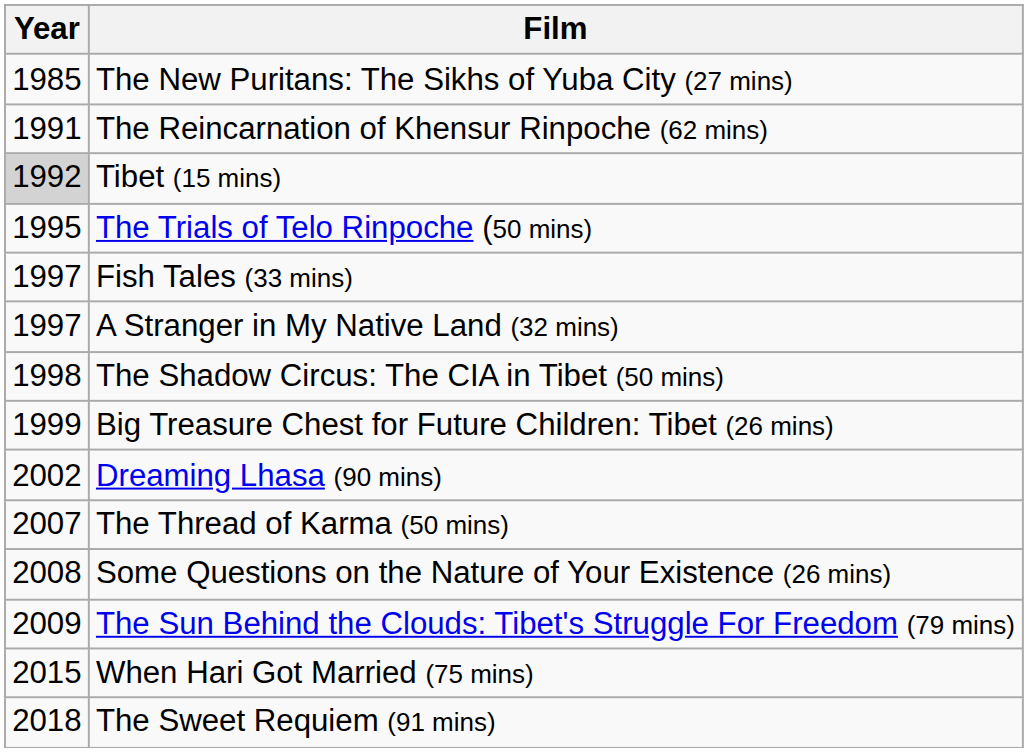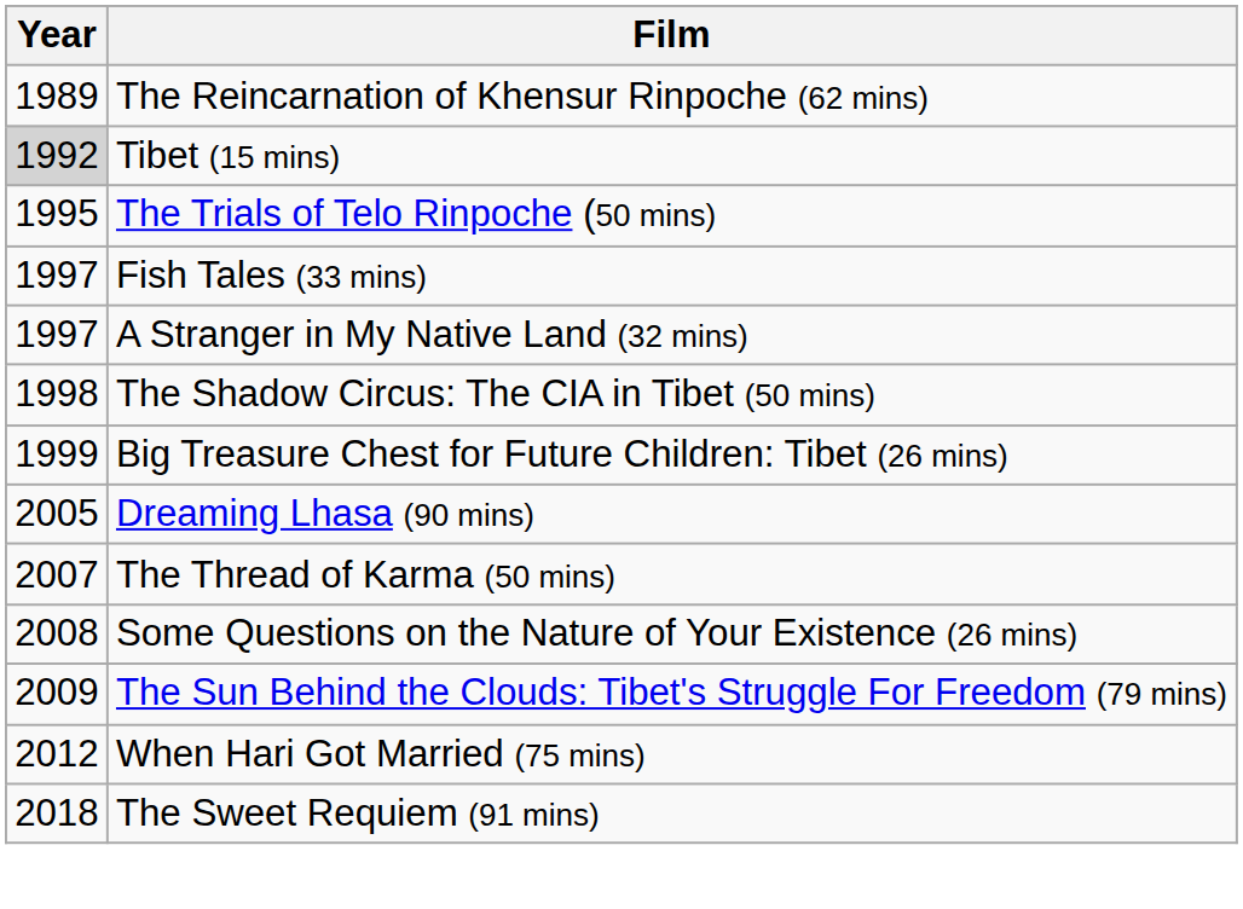- row: 1985 | The New Puritans: The Sikhs of Yuba City (27 mins)
The Reincarnation of Khensur Rinpoche (62 mins) | Year: 1991 -> 1989
Dreaming Lhasa (90 mins) | Year: 2002 -> 2005
When Hari Got Married (75 mins) | Year: 2015 -> 2012
